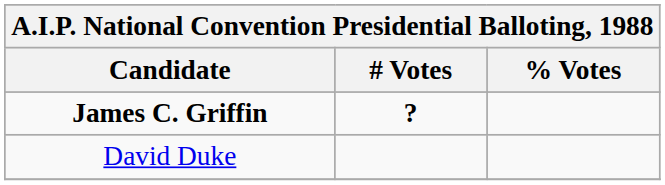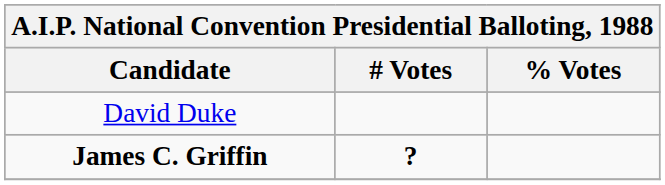rows swapped: James C. Griffin <-> David Duke
